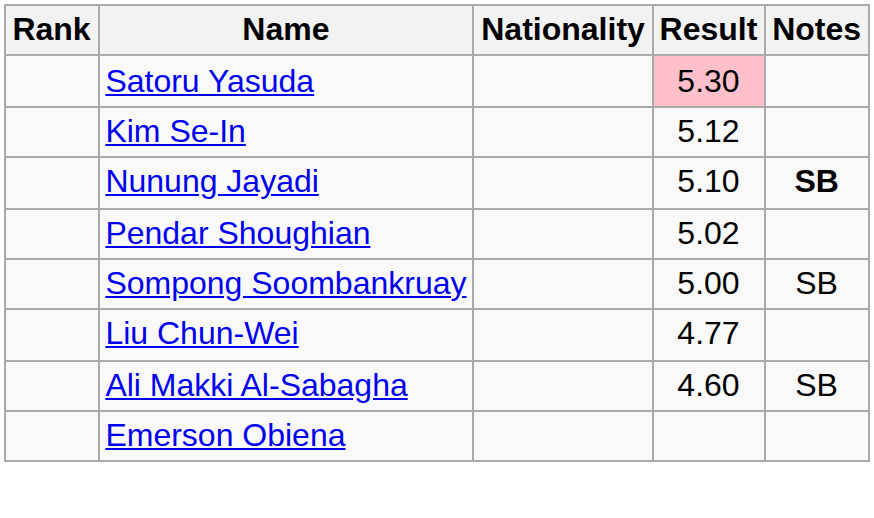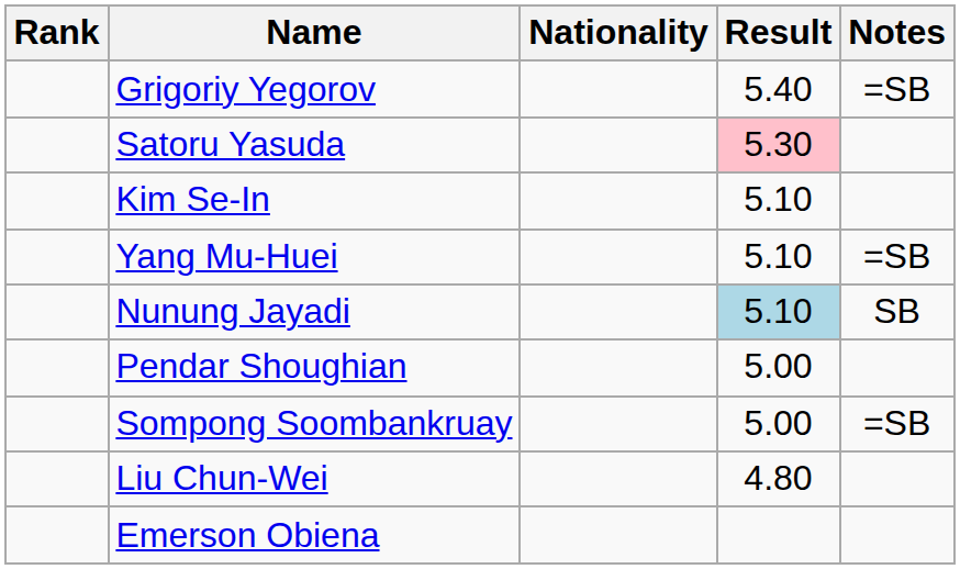+ row: Grigoriy Yegorov | 5.40 | =SB
Kim Se-In | Result: 5.12 -> 5.10
+ row: Yang Mu-Huei | 5.10 | =SB
Nunung Jayadi | Result: no background -> lightblue background
Nunung Jayadi | Notes: bold -> normal
Pendar Shoughian | Result: 5.02 -> 5.00
Sompong Soombankruay | Notes: SB -> =SB
Liu Chun-Wei | Result: 4.77 -> 4.80
- row: Ali Makki Al-Sabagha | 4.60 | SB
